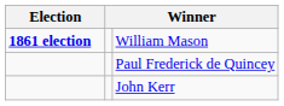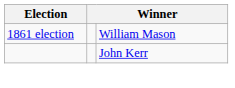William Mason | Election: bold -> normal
- row: Paul Frederick de Quincey
